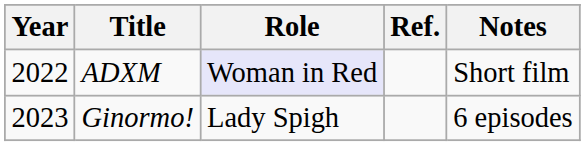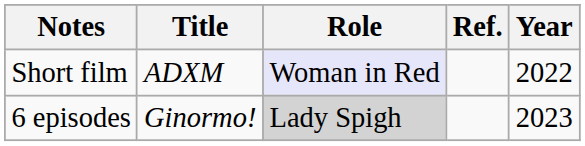columns swapped: Year <-> Notes
Ginormo! | Role: no background -> lightgrey background
